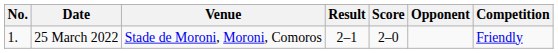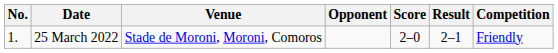columns swapped: Opponent <-> Result
